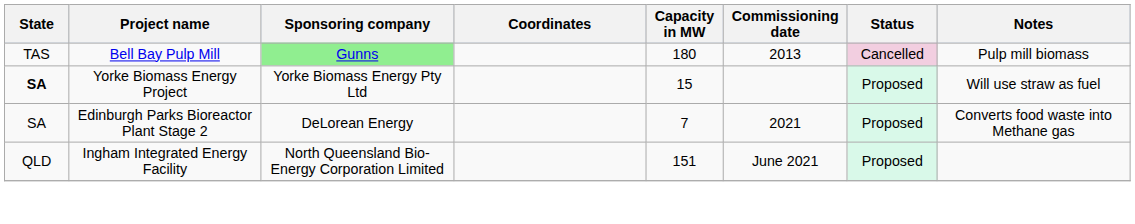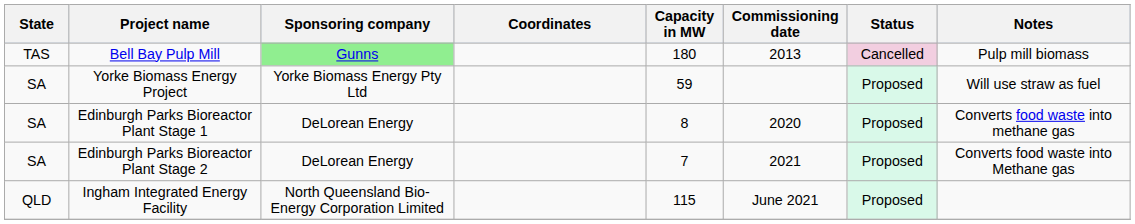Yorke Biomass Energy Project | State: bold -> normal
Yorke Biomass Energy Project | Capacity in MW: 15 -> 59
+ row: SA | Edinburgh Parks Bioreactor Plant Stage 1 | DeLorean Energy | 8 | 2020 | Proposed | Converts food waste into methane gas
Ingham Integrated Energy Facility | Capacity in MW: 151 -> 115
